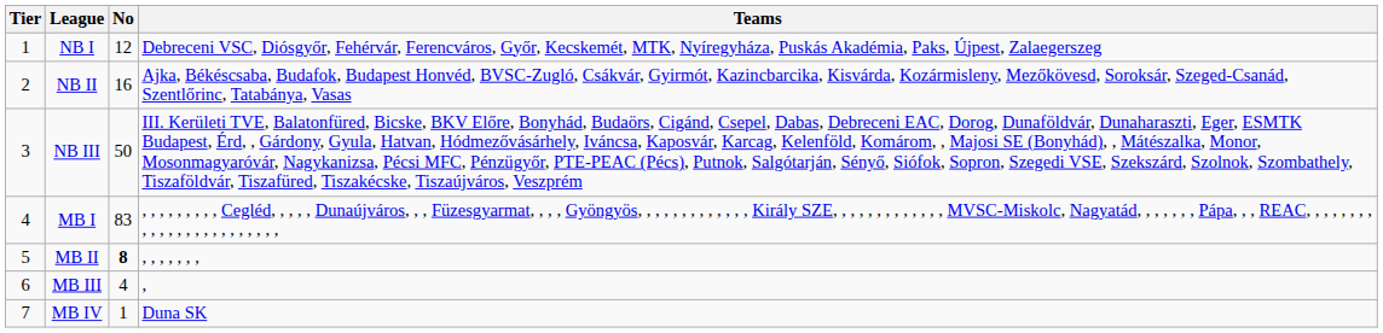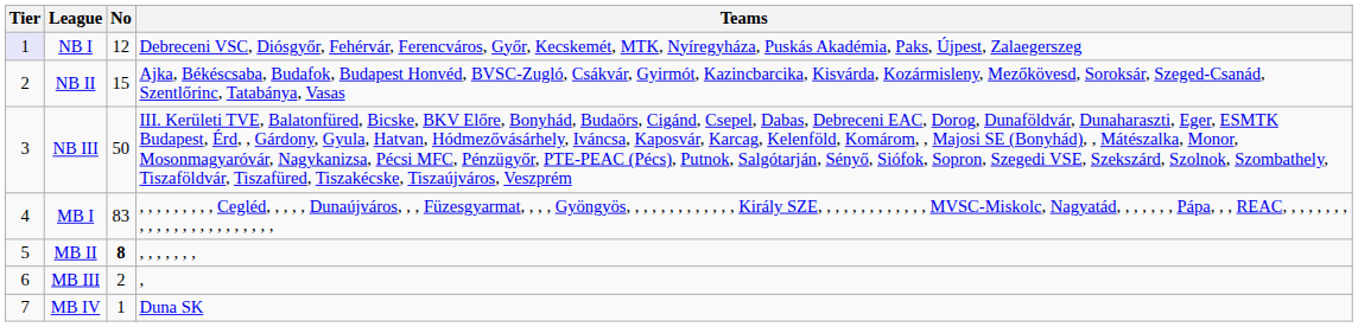NB I | Tier: no background -> lavender background
NB II | No: 16 -> 15
MB III | No: 4 -> 2
